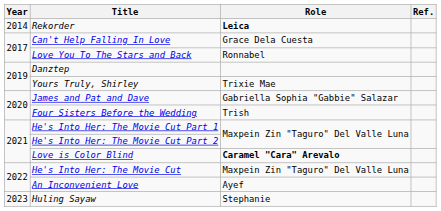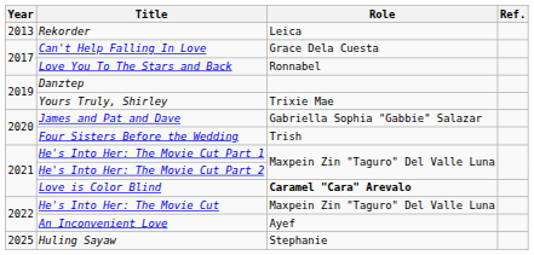Rekorder | Year: 2014 -> 2013
Rekorder | Role: bold -> normal
Huling Sayaw | Year: 2023 -> 2025
